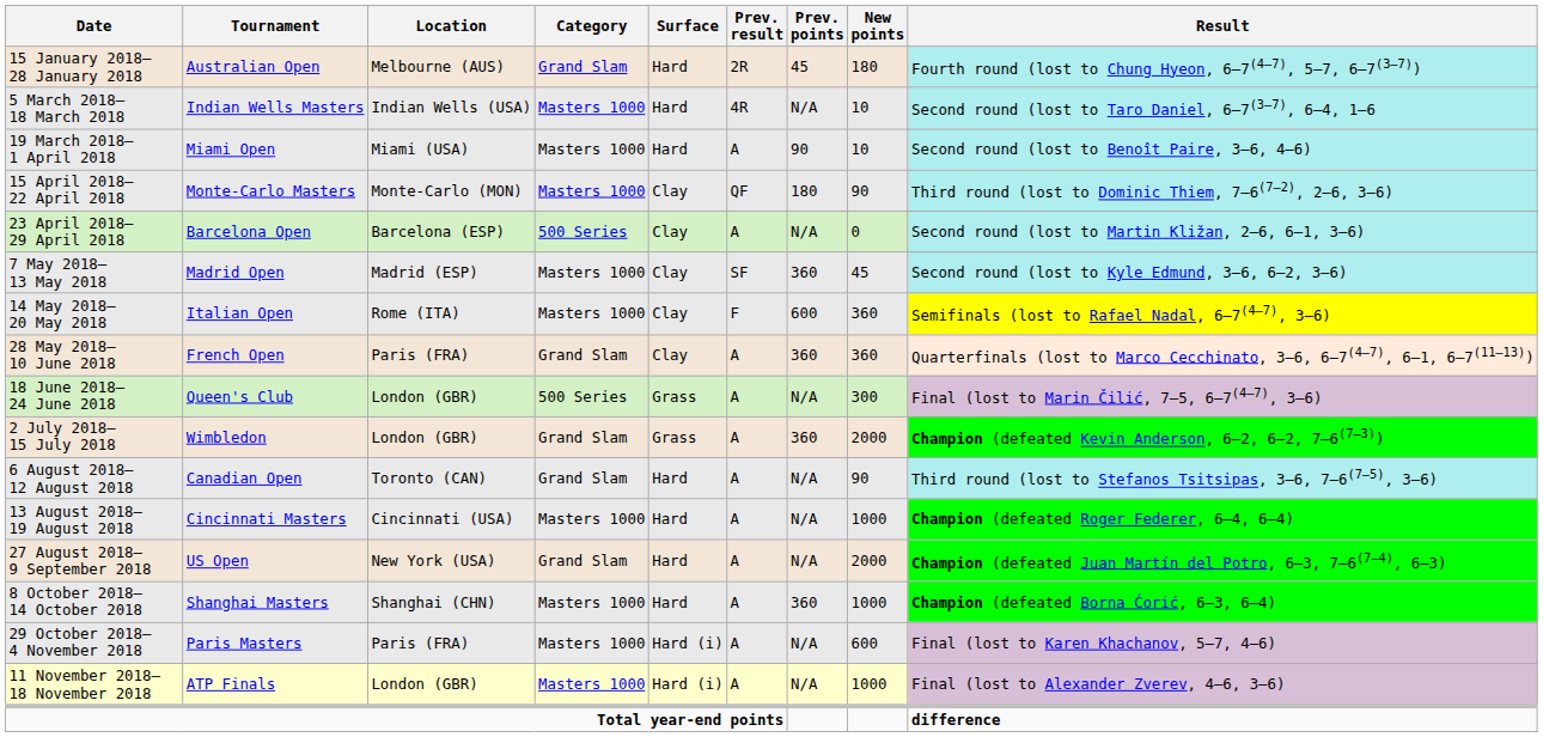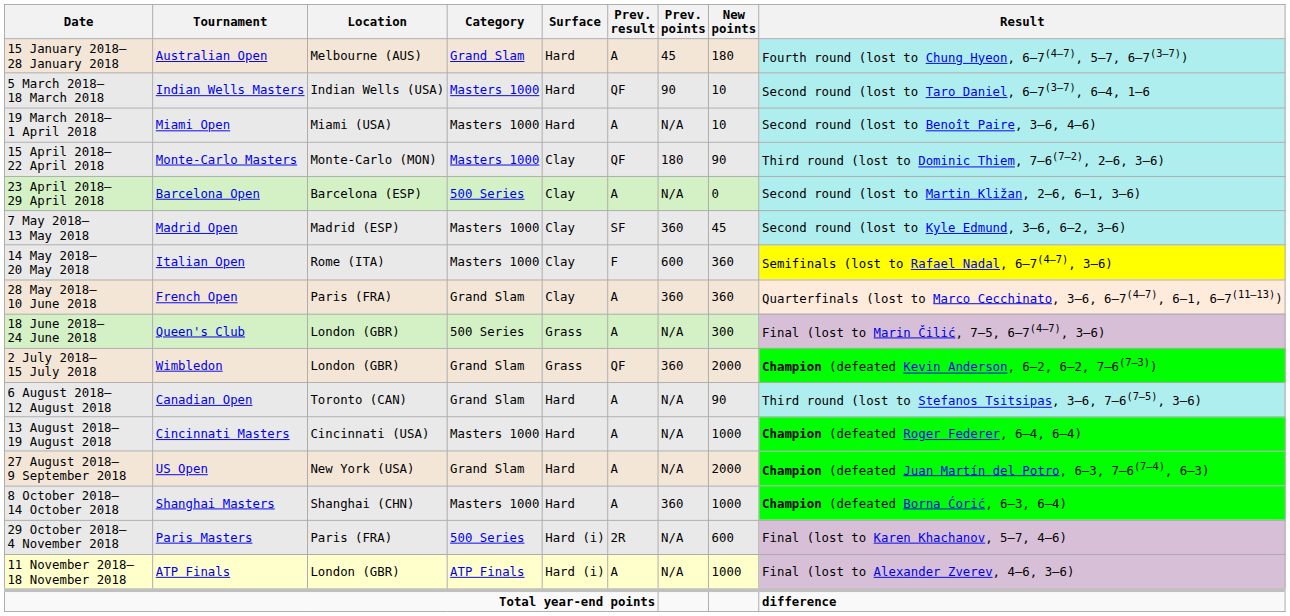15 January 2018– 28 January 2018 | Prev. result: 2R -> A
5 March 2018– 18 March 2018 | Prev. result: 4R -> QF
5 March 2018– 18 March 2018 | Prev. points: N/A -> 90
19 March 2018– 1 April 2018 | Prev. points: 90 -> N/A
2 July 2018– 15 July 2018 | Prev. result: A -> QF
29 October 2018– 4 November 2018 | Category: Masters 1000 -> 500 Series
29 October 2018– 4 November 2018 | Prev. result: A -> 2R
11 November 2018– 18 November 2018 | Category: Masters 1000 -> ATP Finals
